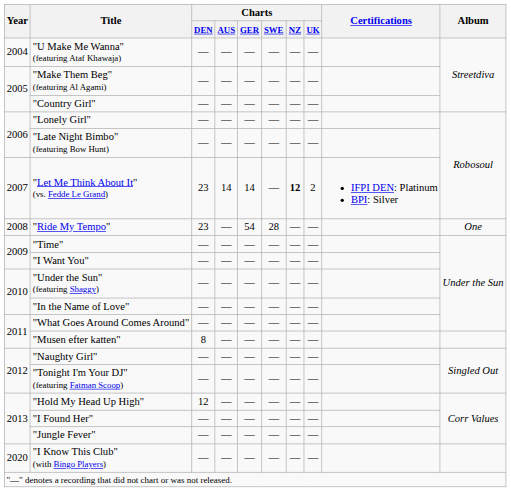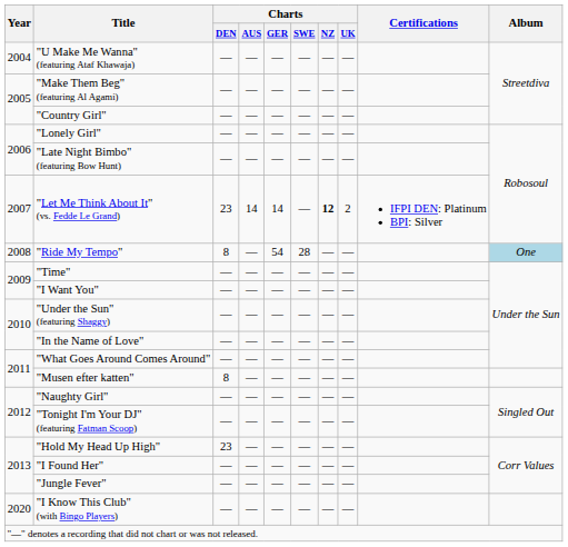"Ride My Tempo" | Charts / DEN: 23 -> 8
"Ride My Tempo" | Album: no background -> lightblue background
"Hold My Head Up High" | Charts / DEN: 12 -> 23
